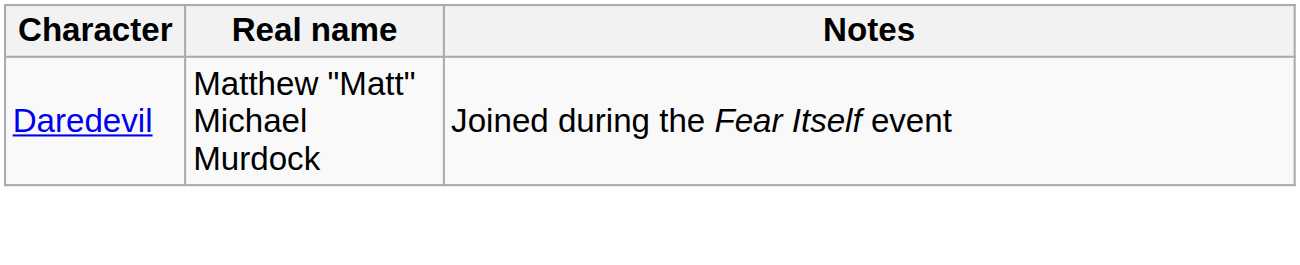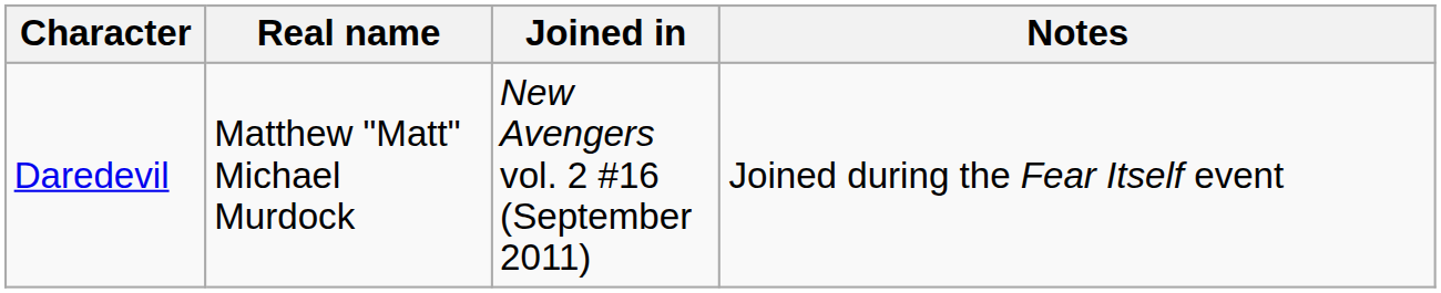+ column: Joined in | New Avengers vol. 2 #16 (September 2011)
